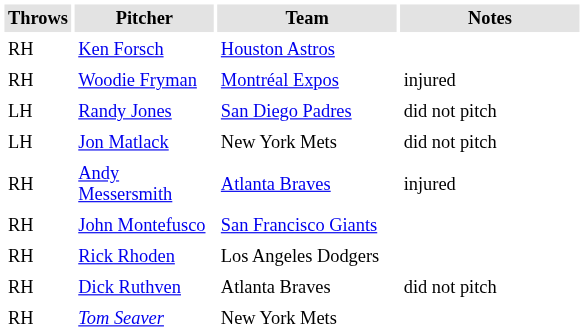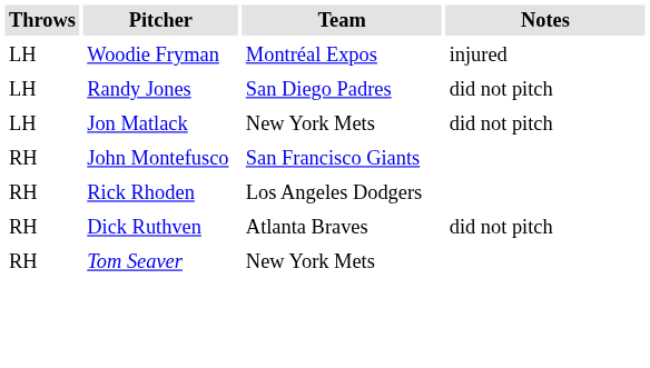- row: RH | Ken Forsch | Houston Astros
Woodie Fryman | Throws: RH -> LH
- row: RH | Andy Messersmith | Atlanta Braves | injured
